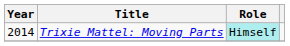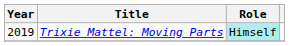Trixie Mattel: Moving Parts | Year: 2014 -> 2019
